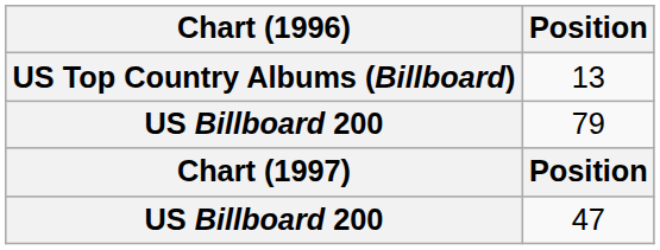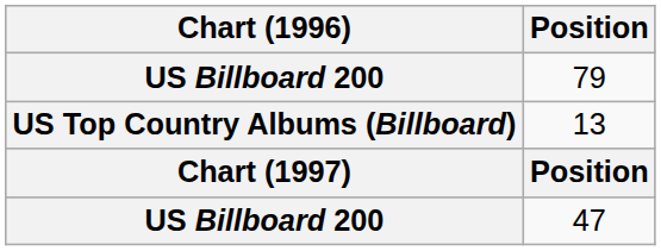rows swapped: 79 <-> 13
